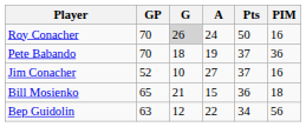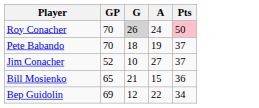- column: PIM | 16 | 36 | 16 | 18 | 56
Roy Conacher | Pts: no background -> pink background
Bep Guidolin | GP: 63 -> 69
